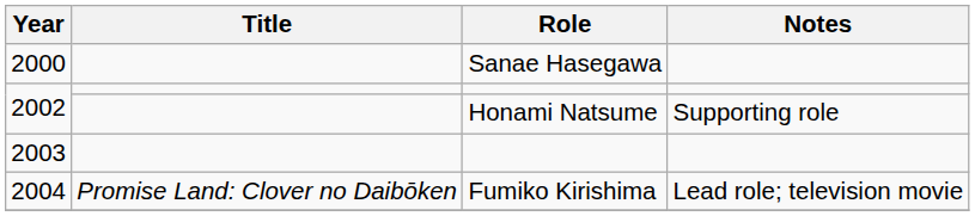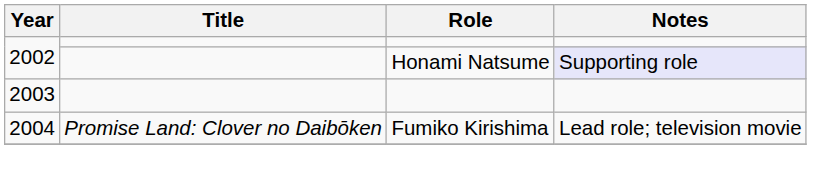- row: 2000 | Sanae Hasegawa
2002 / Honami Natsume | Notes: no background -> lavender background
